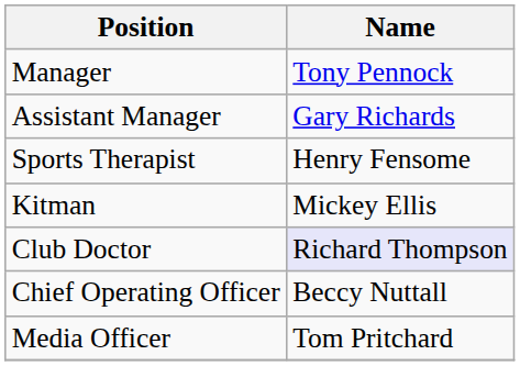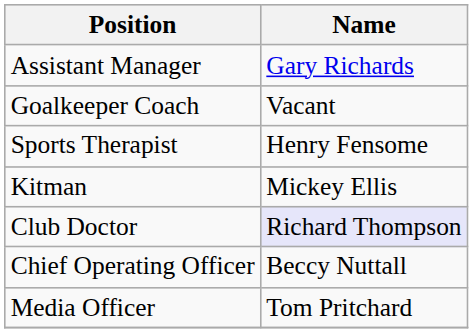- row: Manager | Tony Pennock
+ row: Goalkeeper Coach | Vacant
